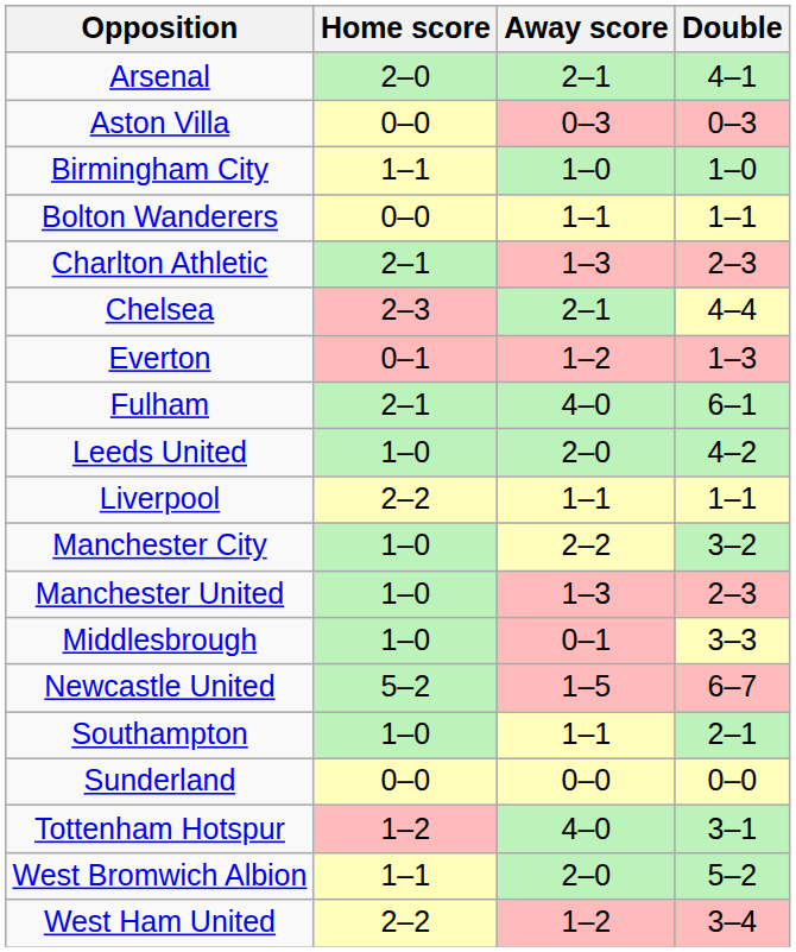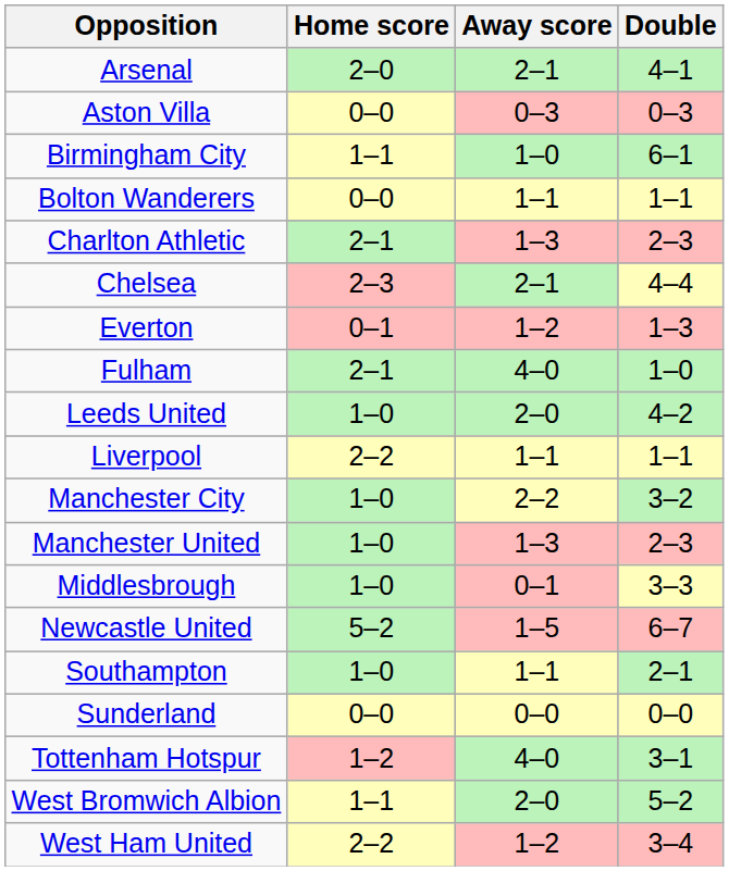Birmingham City | Double: 1–0 -> 6–1
Fulham | Double: 6–1 -> 1–0
